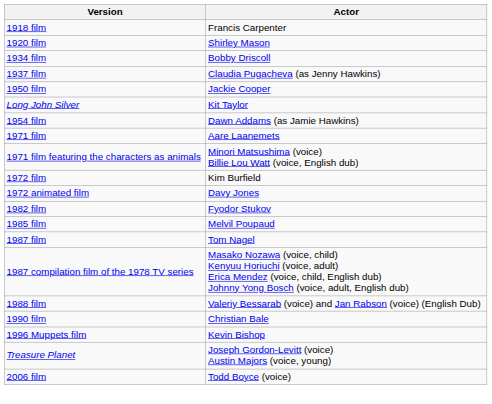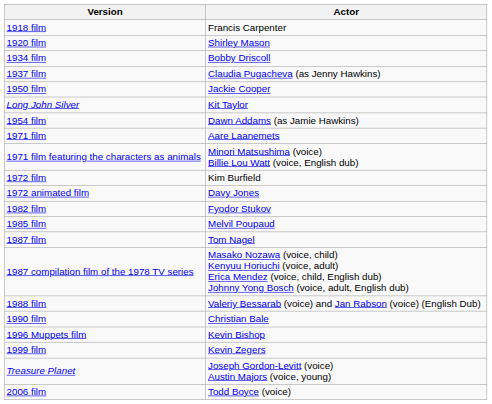+ row: 1999 film | Kevin Zegers
